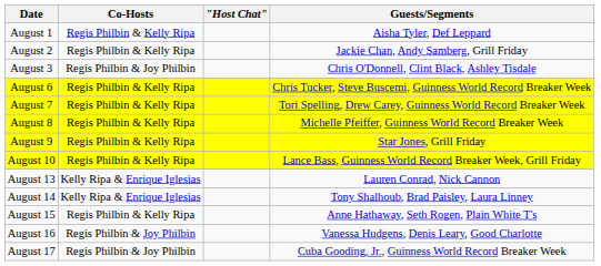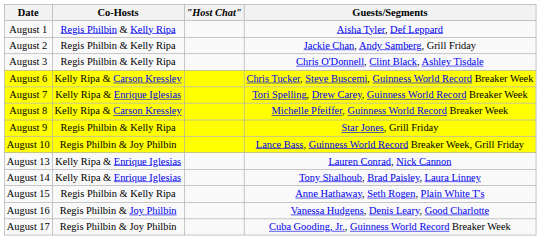August 3 | Co-Hosts: Regis Philbin & Joy Philbin -> Regis Philbin & Kelly Ripa
August 6 | Co-Hosts: Regis Philbin & Kelly Ripa -> Kelly Ripa & Carson Kressley
August 7 | Co-Hosts: Regis Philbin & Kelly Ripa -> Kelly Ripa & Enrique Iglesias
August 8 | Co-Hosts: Regis Philbin & Kelly Ripa -> Kelly Ripa & Carson Kressley
August 10 | Co-Hosts: Regis Philbin & Kelly Ripa -> Regis Philbin & Joy Philbin
